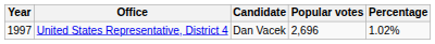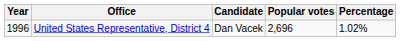United States Representative, District 4 | Year: 1997 -> 1996
